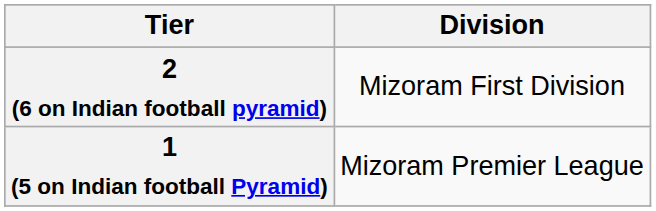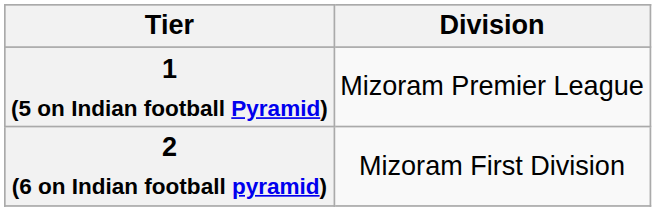rows swapped: 1 (5 on Indian football Pyramid) <-> 2 (6 on Indian football pyramid)
